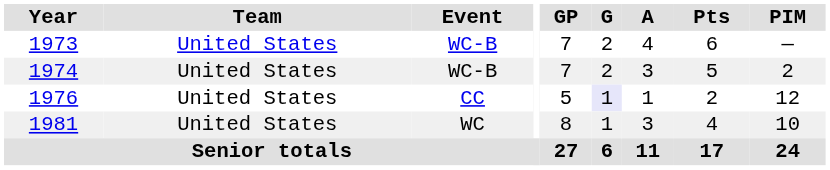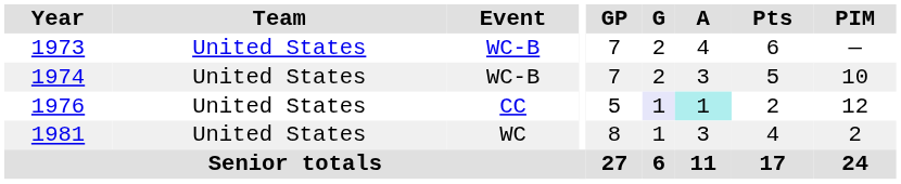1974 | PIM: 2 -> 10
1976 | A: no background -> paleturquoise background
1981 | PIM: 10 -> 2
